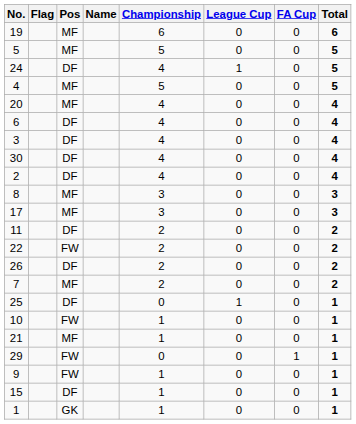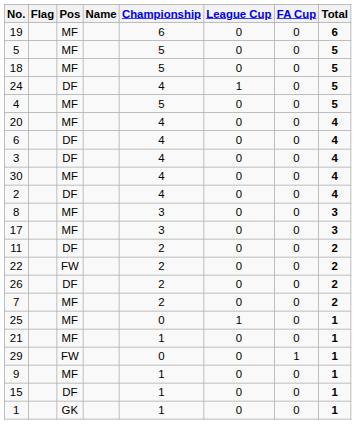+ row: 18 | MF | 5 | 0 | 0 | 5
30 | Pos: DF -> MF
25 | Pos: DF -> MF
- row: 10 | FW | 1 | 0 | 0 | 1
9 | Pos: FW -> MF
